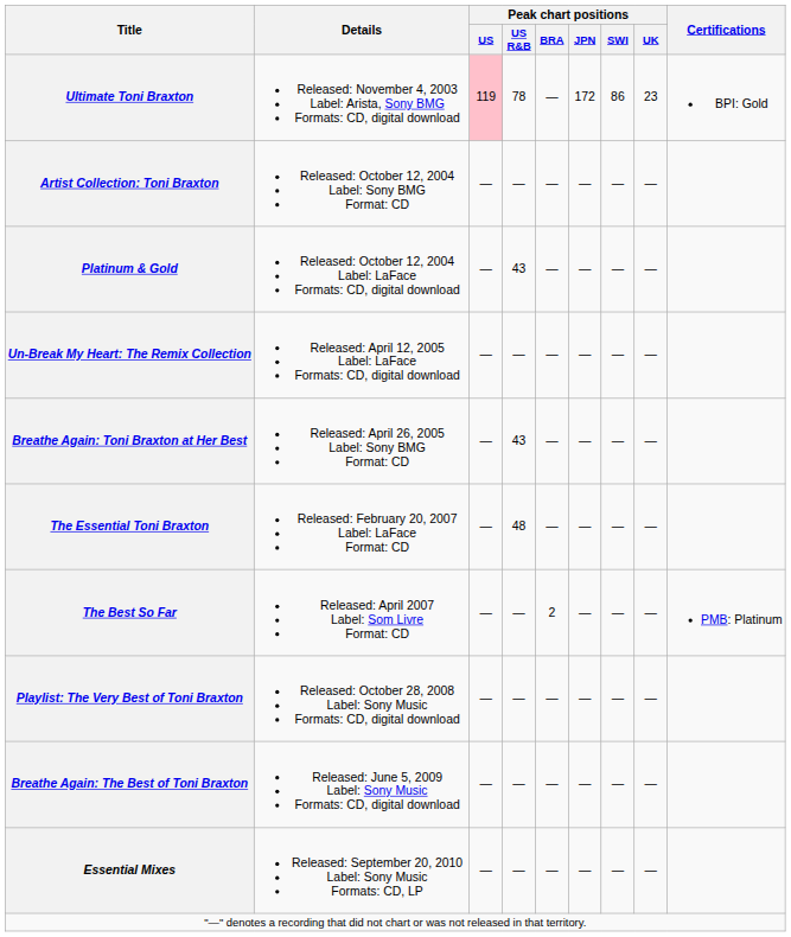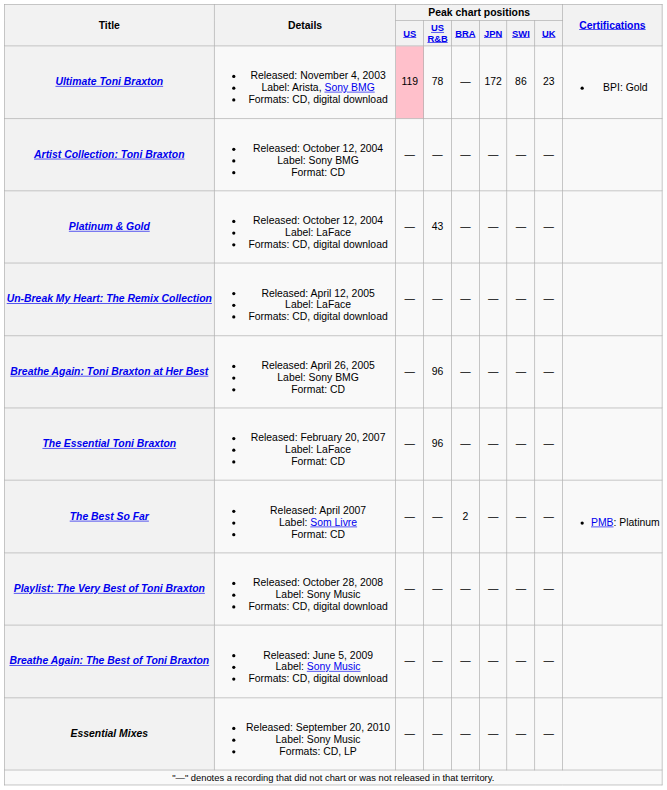Breathe Again: Toni Braxton at Her Best | Peak chart positions / US R&B: 43 -> 96
The Essential Toni Braxton | Peak chart positions / US R&B: 48 -> 96
